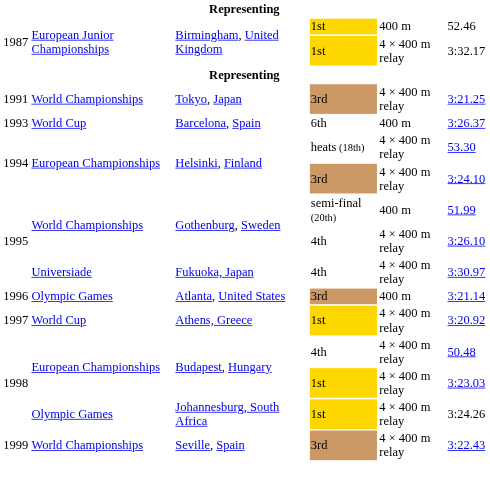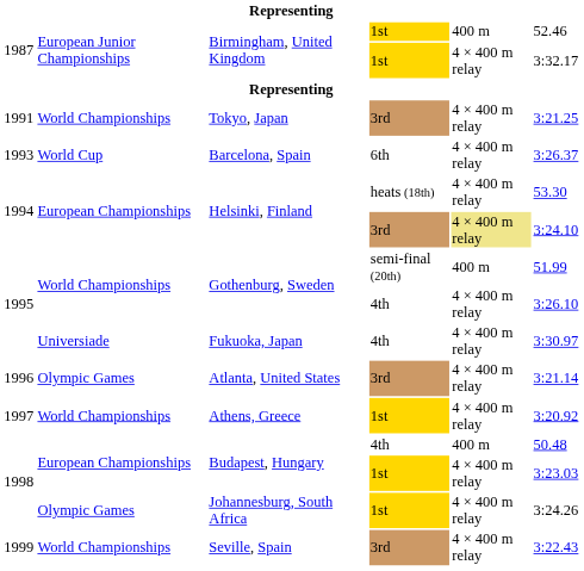Barcelona, Spain | column 5: 400 m -> 4 × 400 m relay
Helsinki, Finland / 3rd | column 5: no background -> khaki background
Atlanta, United States | column 5: 400 m -> 4 × 400 m relay
Athens, Greece | column 2: World Cup -> World Championships
Budapest, Hungary / 4th | column 5: 4 × 400 m relay -> 400 m
